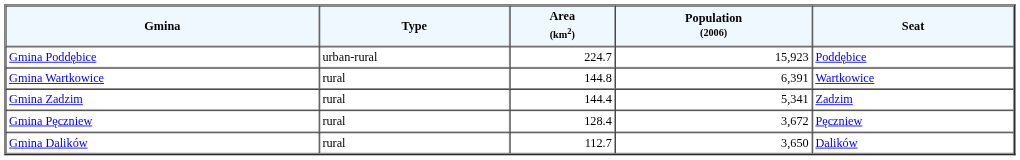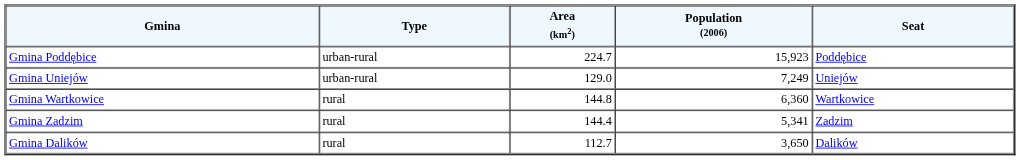+ row: Gmina Uniejów | urban-rural | 129.0 | 7,249 | Uniejów
Gmina Wartkowice | Population (2006): 6,391 -> 6,360
- row: Gmina Pęczniew | rural | 128.4 | 3,672 | Pęczniew
